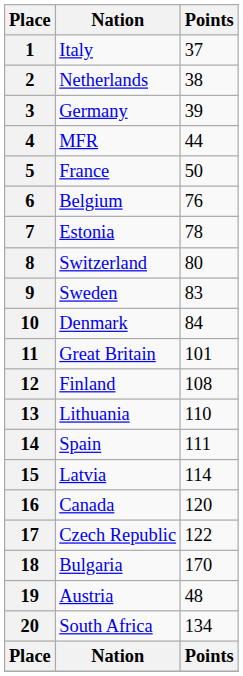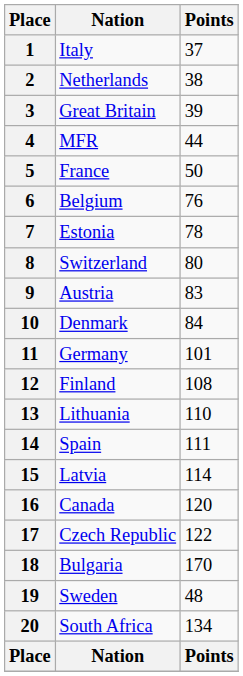3 | Nation: Germany -> Great Britain
9 | Nation: Sweden -> Austria
11 | Nation: Great Britain -> Germany
19 | Nation: Austria -> Sweden
